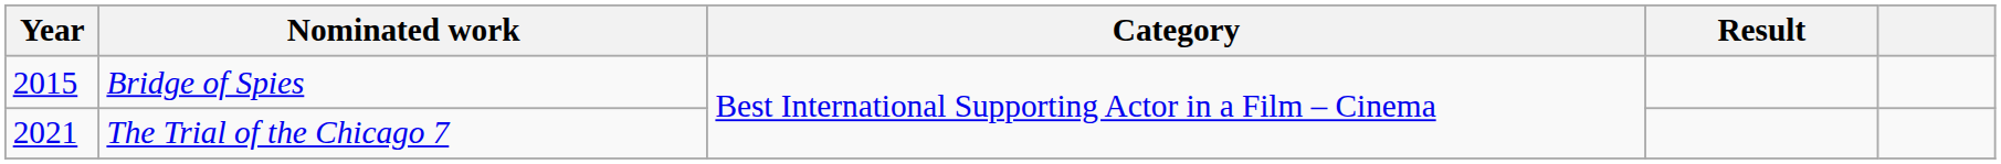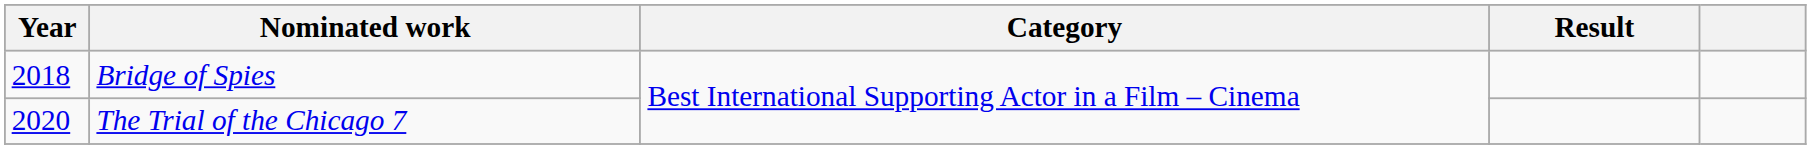Bridge of Spies | Year: 2015 -> 2018
The Trial of the Chicago 7 | Year: 2021 -> 2020
